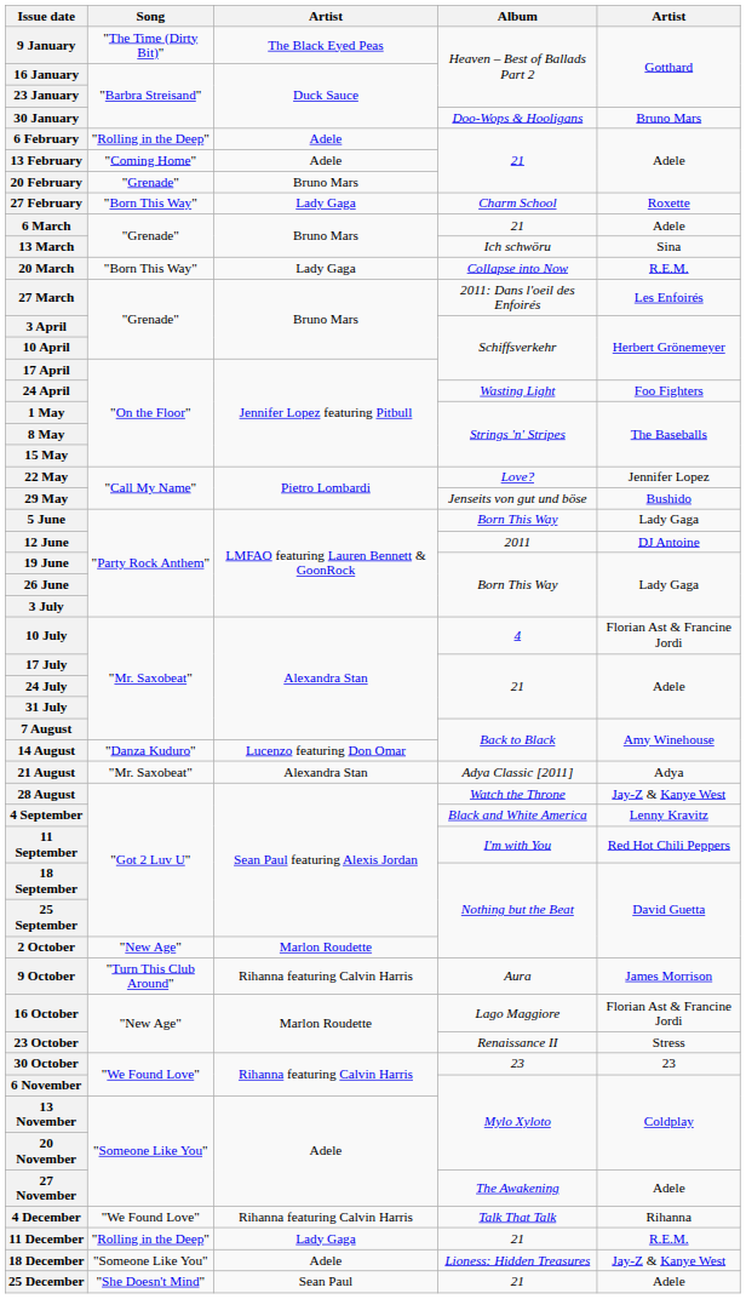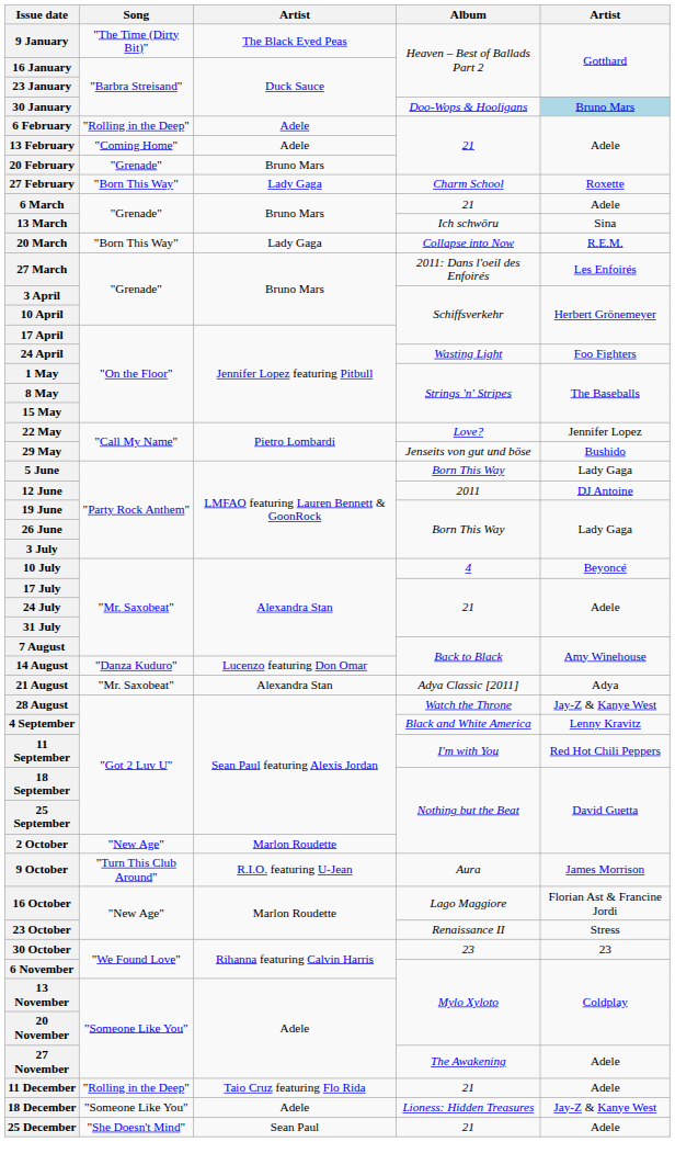30 January | column 5: no background -> lightblue background
10 July | column 5: Florian Ast & Francine Jordi -> Beyoncé
9 October | column 3: Rihanna featuring Calvin Harris -> R.I.O. featuring U-Jean
- row: 4 December | "We Found Love" | Rihanna featuring Calvin Harris | Talk That Talk | Rihanna
11 December | column 3: Lady Gaga -> Taio Cruz featuring Flo Rida
11 December | column 5: R.E.M. -> Adele
